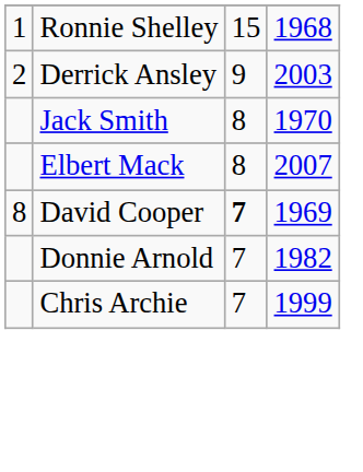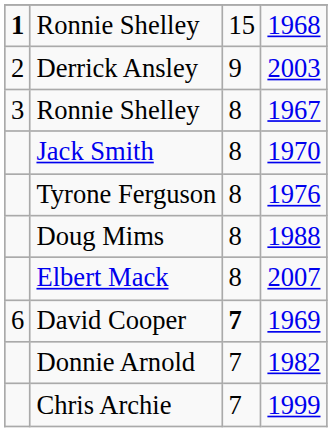Ronnie Shelley / 1968 | column 1: normal -> bold
+ row: 3 | Ronnie Shelley | 8 | 1967
+ row: Tyrone Ferguson | 8 | 1976
+ row: Doug Mims | 8 | 1988
David Cooper | column 1: 8 -> 6
